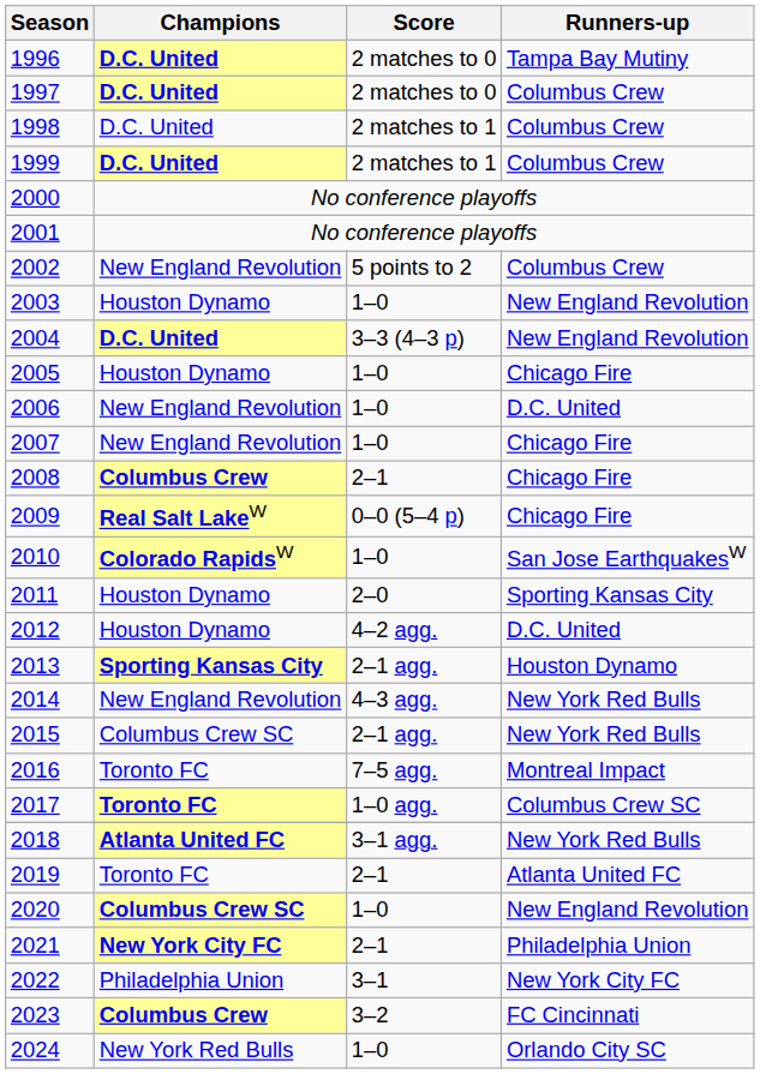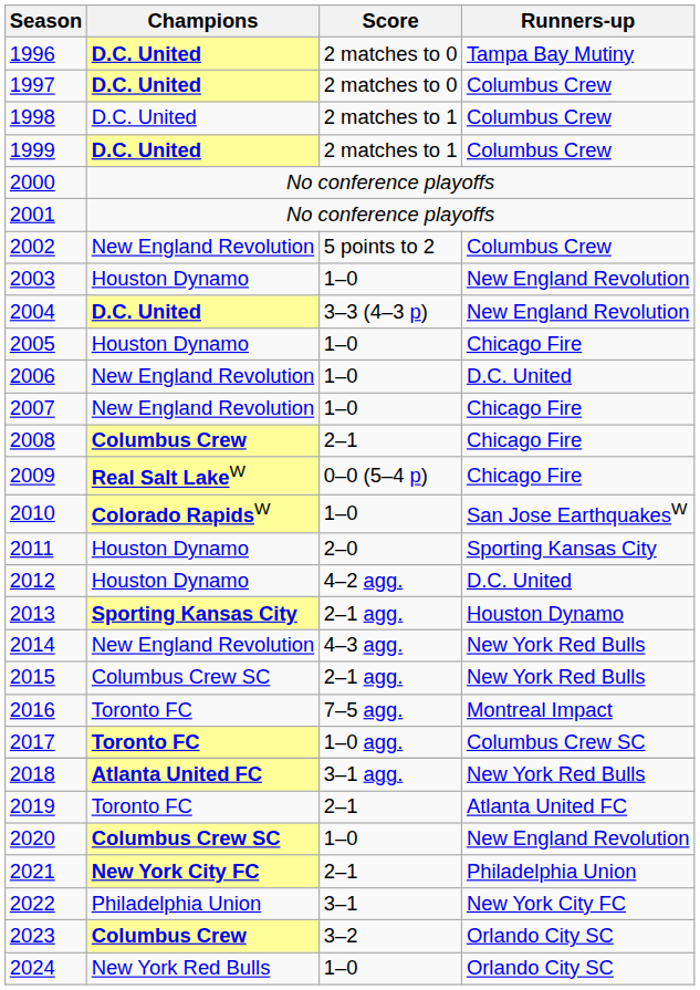2023 | Runners-up: FC Cincinnati -> Orlando City SC
